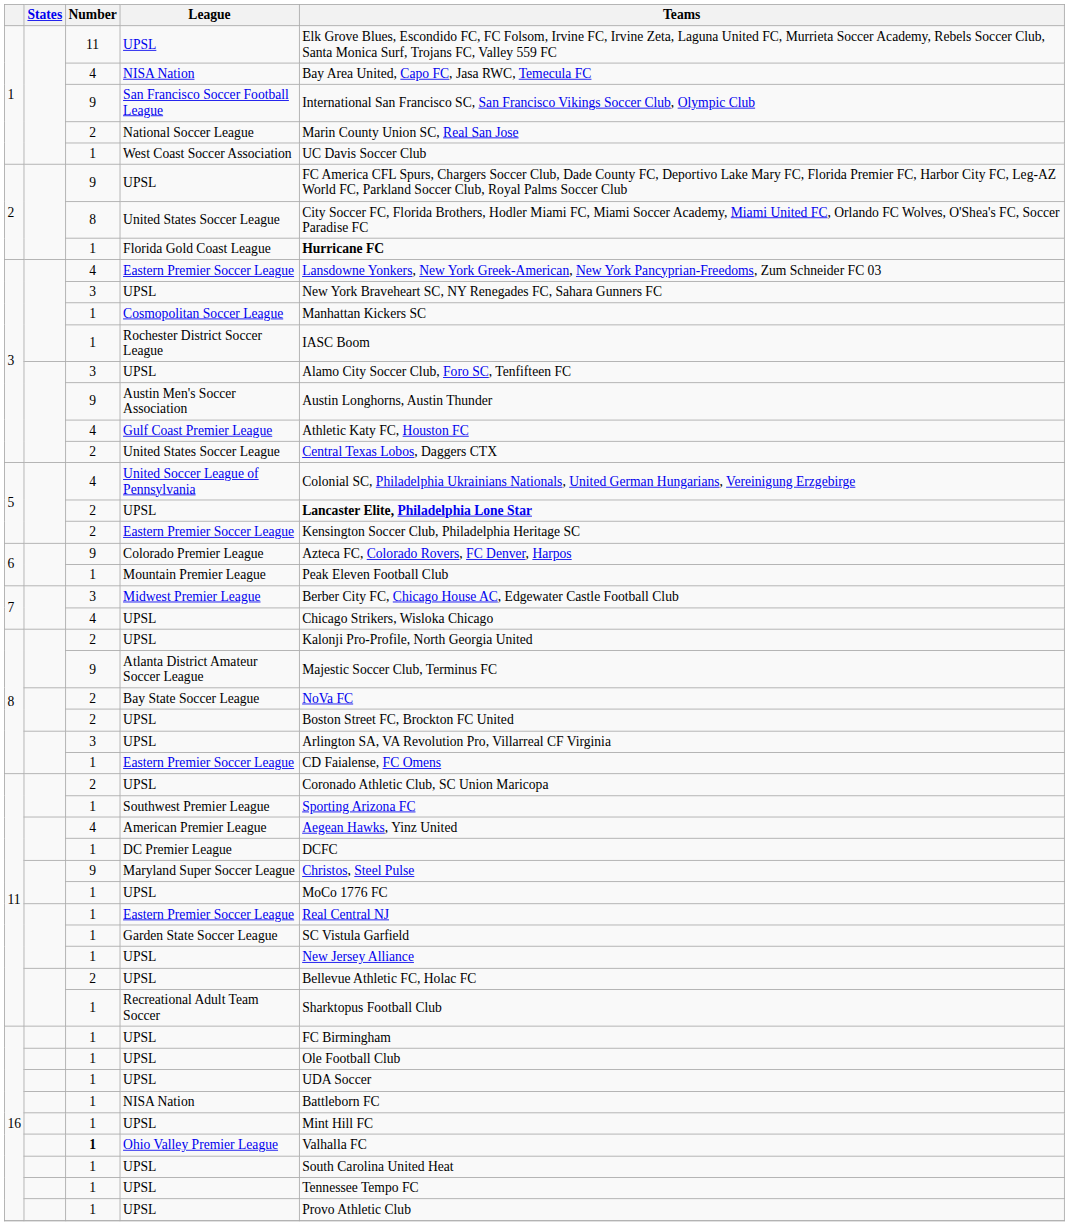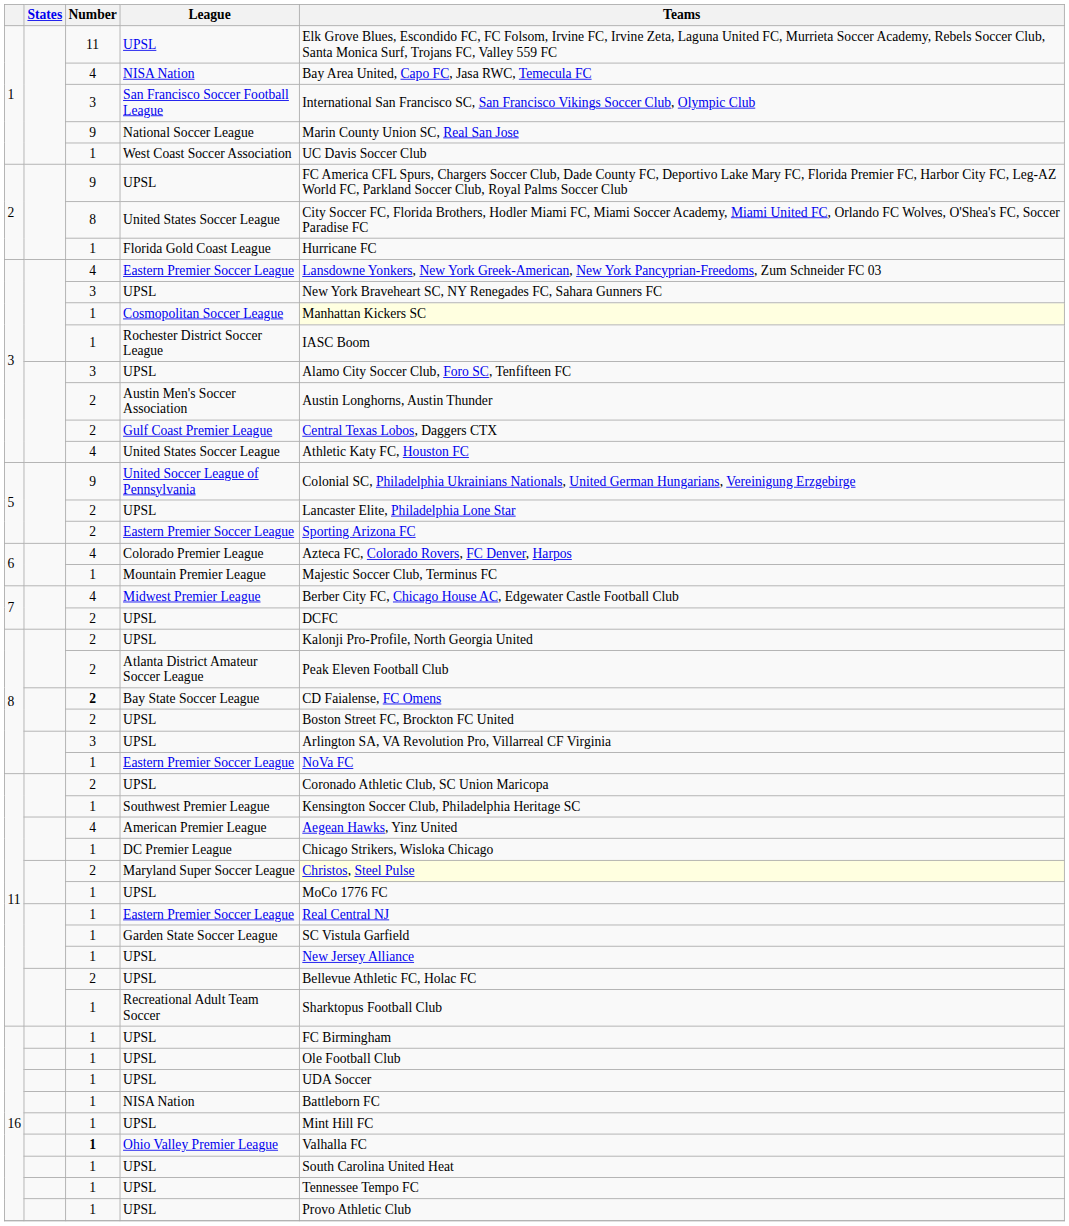San Francisco Soccer Football League | Number: 9 -> 3
National Soccer League | Number: 2 -> 9
Florida Gold Coast League | Teams: bold -> normal
Cosmopolitan Soccer League | Teams: no background -> lightyellow background
Austin Men's Soccer Association | Number: 9 -> 2
Gulf Coast Premier League | Number: 4 -> 2
Gulf Coast Premier League | Teams: Athletic Katy FC, Houston FC -> Central Texas Lobos, Daggers CTX
3 / United States Soccer League | Number: 2 -> 4
3 / United States Soccer League | Teams: Central Texas Lobos, Daggers CTX -> Athletic Katy FC, Houston FC
United Soccer League of Pennsylvania | Number: 4 -> 9
5 / UPSL | Teams: bold -> normal
5 / Eastern Premier Soccer League | Teams: Kensington Soccer Club, Philadelphia Heritage SC -> Sporting Arizona FC
Colorado Premier League | Number: 9 -> 4
Mountain Premier League | Teams: Peak Eleven Football Club -> Majestic Soccer Club, Terminus FC
Midwest Premier League | Number: 3 -> 4
7 / UPSL | Number: 4 -> 2
7 / UPSL | Teams: Chicago Strikers, Wisloka Chicago -> DCFC
Atlanta District Amateur Soccer League | Number: 9 -> 2
Atlanta District Amateur Soccer League | Teams: Majestic Soccer Club, Terminus FC -> Peak Eleven Football Club
Bay State Soccer League | Number: normal -> bold
Bay State Soccer League | Teams: NoVa FC -> CD Faialense, FC Omens
8 / Eastern Premier Soccer League | Teams: CD Faialense, FC Omens -> NoVa FC
Southwest Premier League | Teams: Sporting Arizona FC -> Kensington Soccer Club, Philadelphia Heritage SC
DC Premier League | Teams: DCFC -> Chicago Strikers, Wisloka Chicago
Maryland Super Soccer League | Number: 9 -> 2
Maryland Super Soccer League | Teams: no background -> lightyellow background
